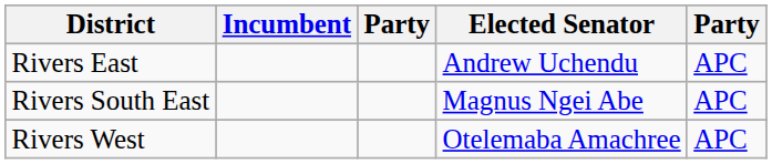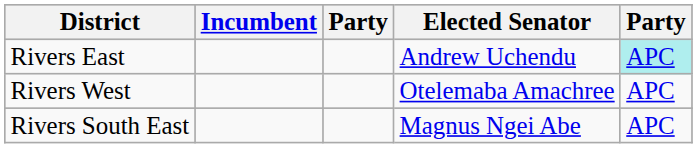Rivers East | column 5: no background -> paleturquoise background
rows swapped: Rivers South East <-> Rivers West
